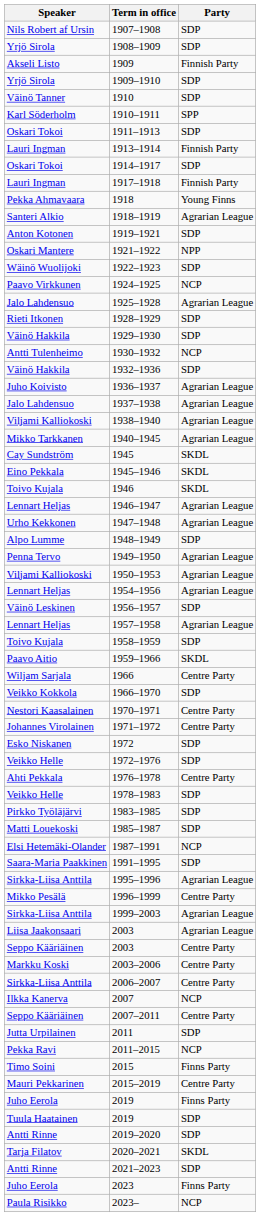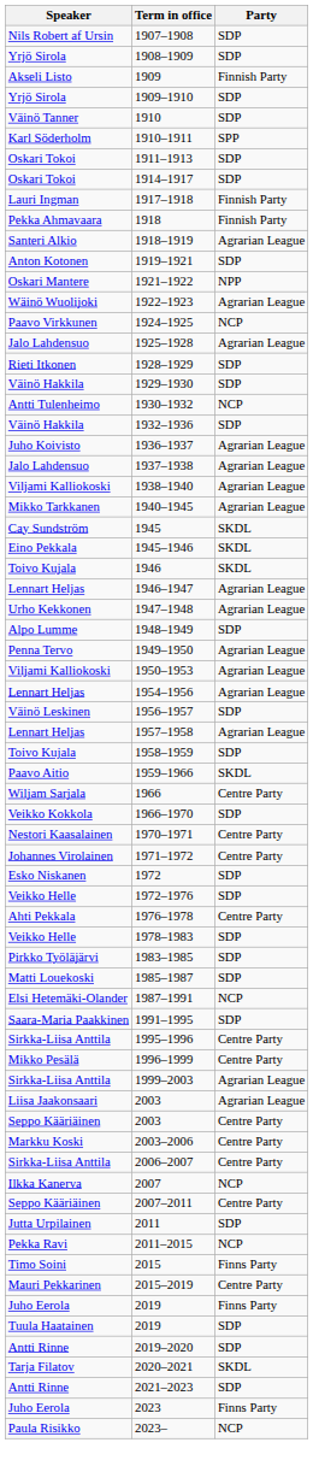- row: Lauri Ingman | 1913–1914 | Finnish Party
1918 | Party: Young Finns -> Finnish Party
1922–1923 | Party: SDP -> Agrarian League
1995–1996 | Party: Agrarian League -> Centre Party
